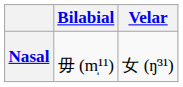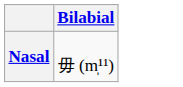- column: Velar | 女 (ŋ̍³¹)
